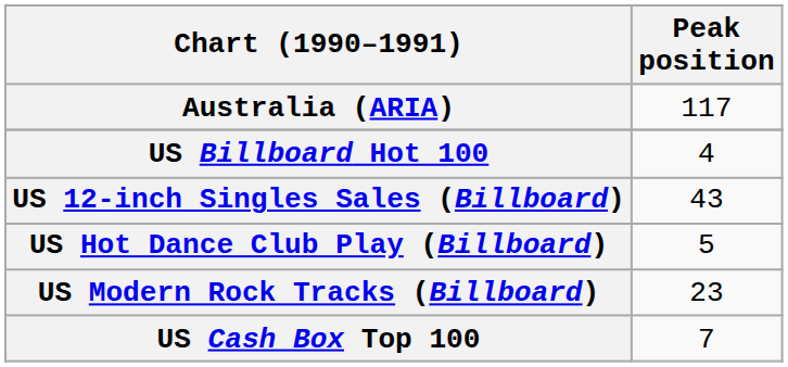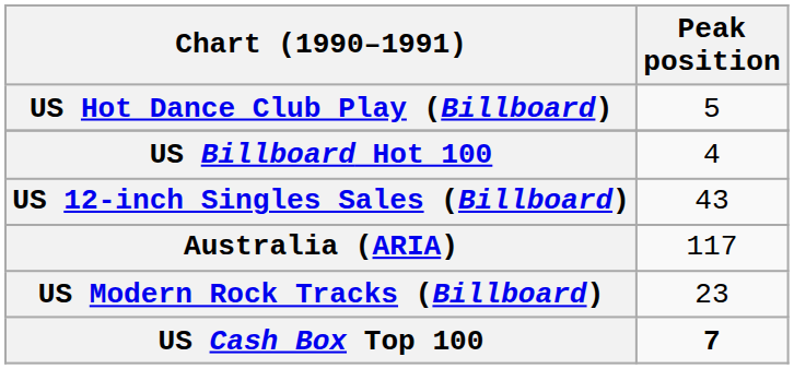rows swapped: Australia (ARIA) <-> US Hot Dance Club Play (Billboard)
US Cash Box Top 100 | Peak position: normal -> bold
